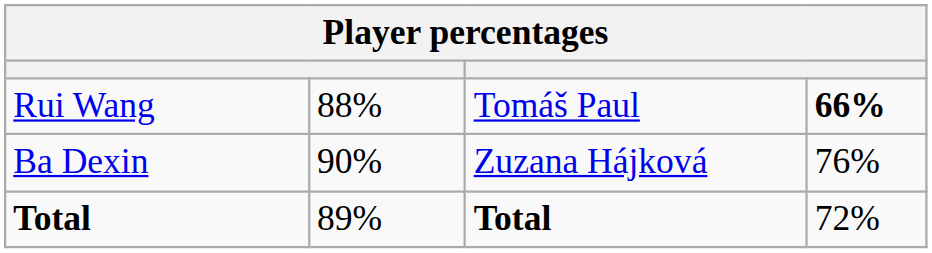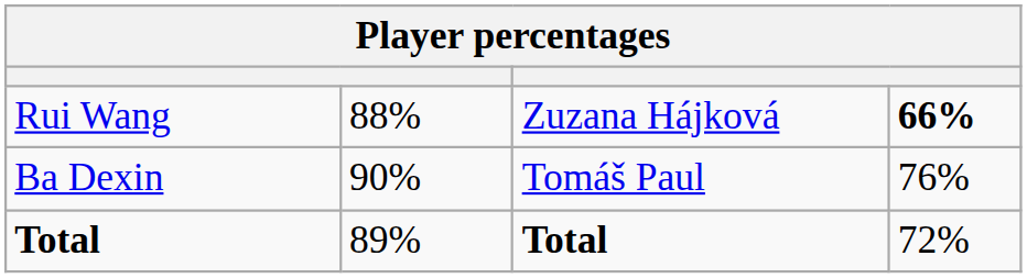Rui Wang | column 3: Tomáš Paul -> Zuzana Hájková
Ba Dexin | column 3: Zuzana Hájková -> Tomáš Paul
